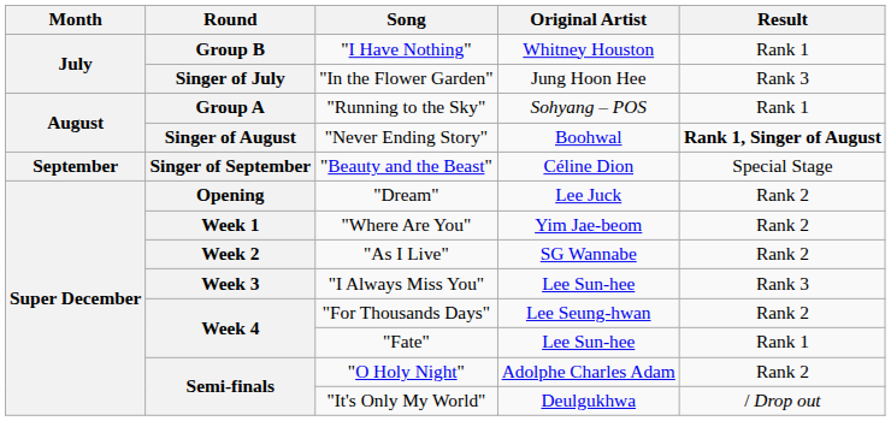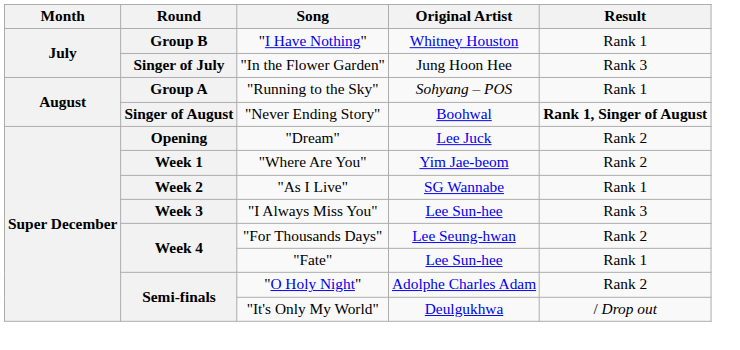- row: September | Singer of September | "Beauty and the Beast" | Céline Dion | Special Stage
"As I Live" | Result: Rank 2 -> Rank 1
